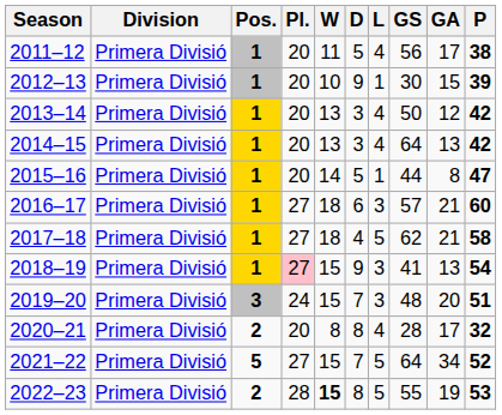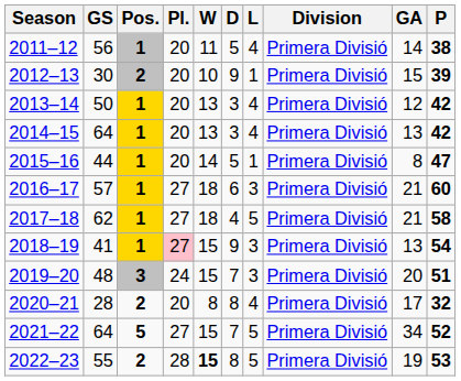columns swapped: Division <-> GS
2011–12 | GA: 17 -> 14
2012–13 | Pos.: 1 -> 2
